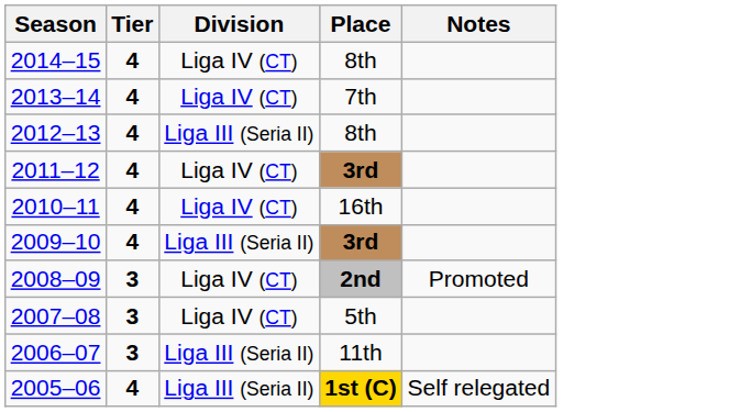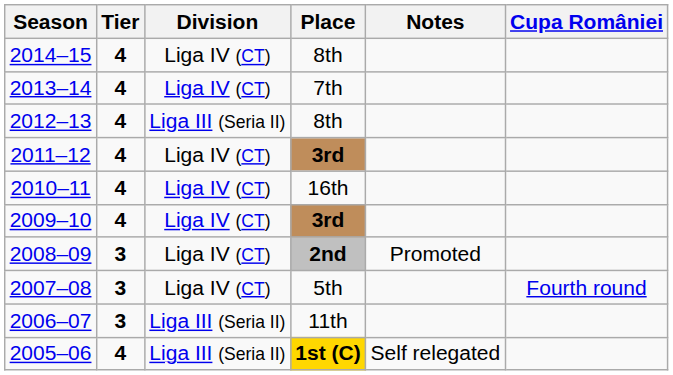+ column: Cupa României | Fourth round
2009–10 | Division: Liga III (Seria II) -> Liga IV (CT)
